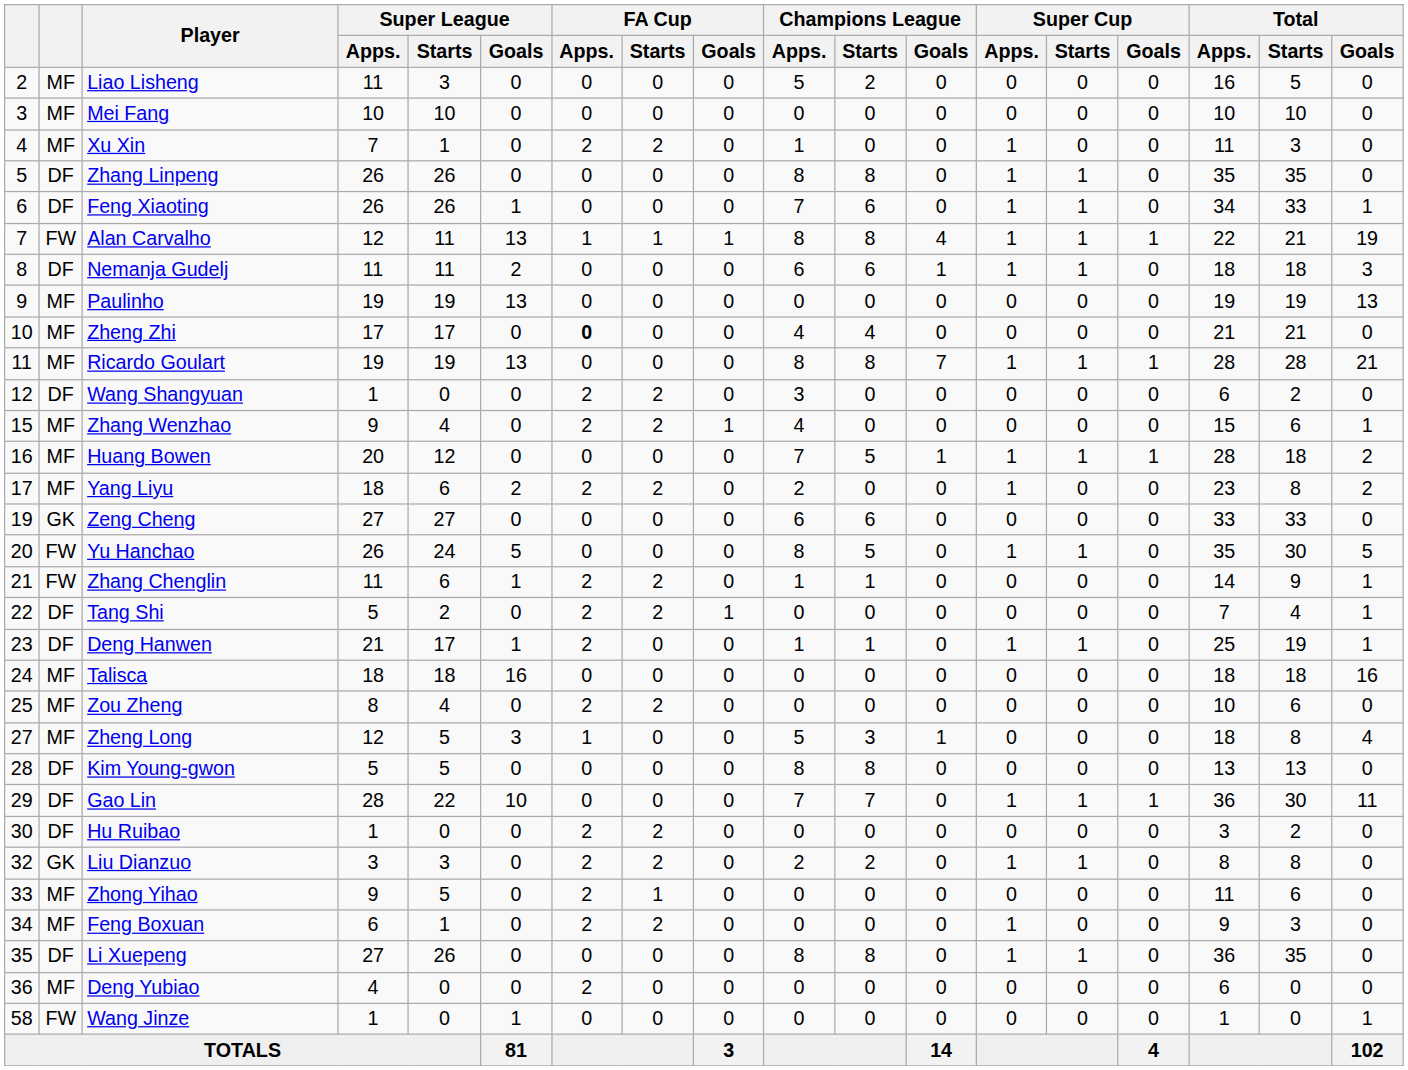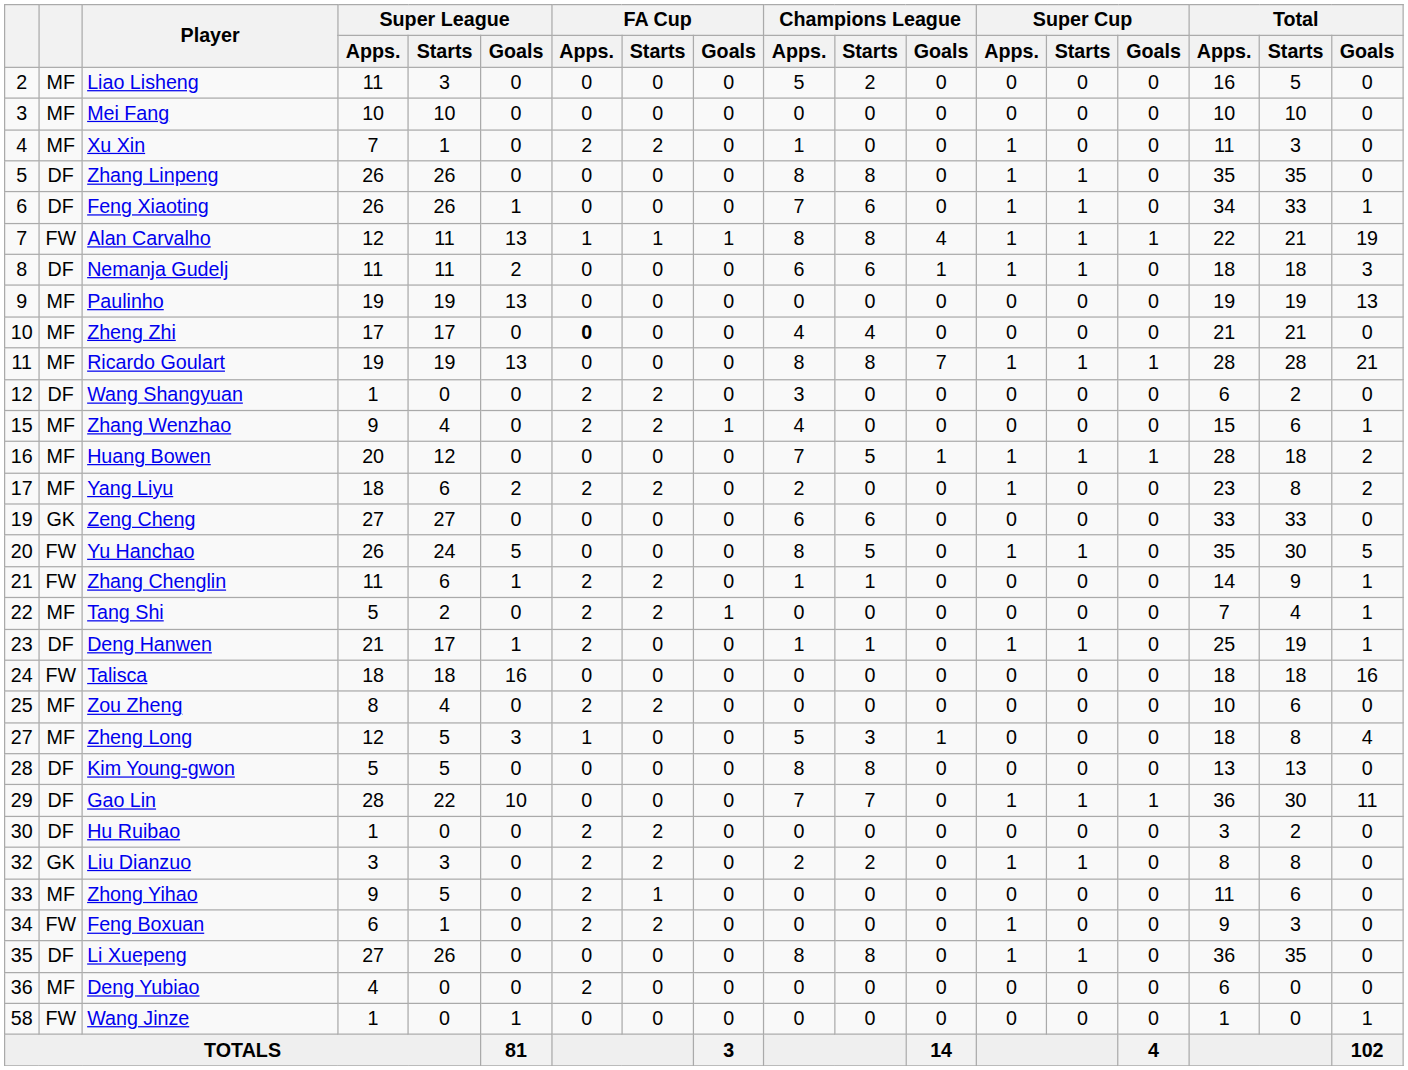Tang Shi | column 2: DF -> MF
Talisca | column 2: MF -> FW
Feng Boxuan | column 2: MF -> FW
